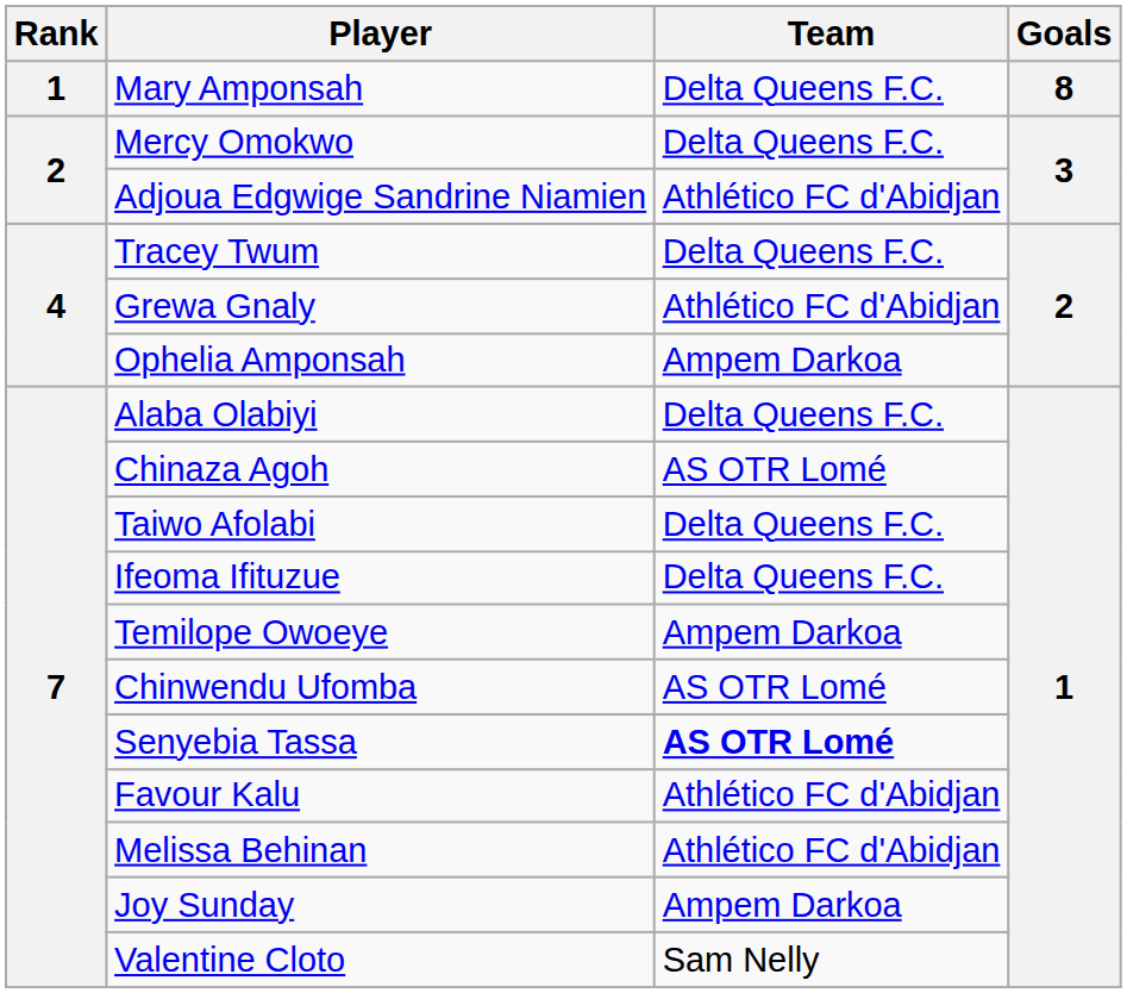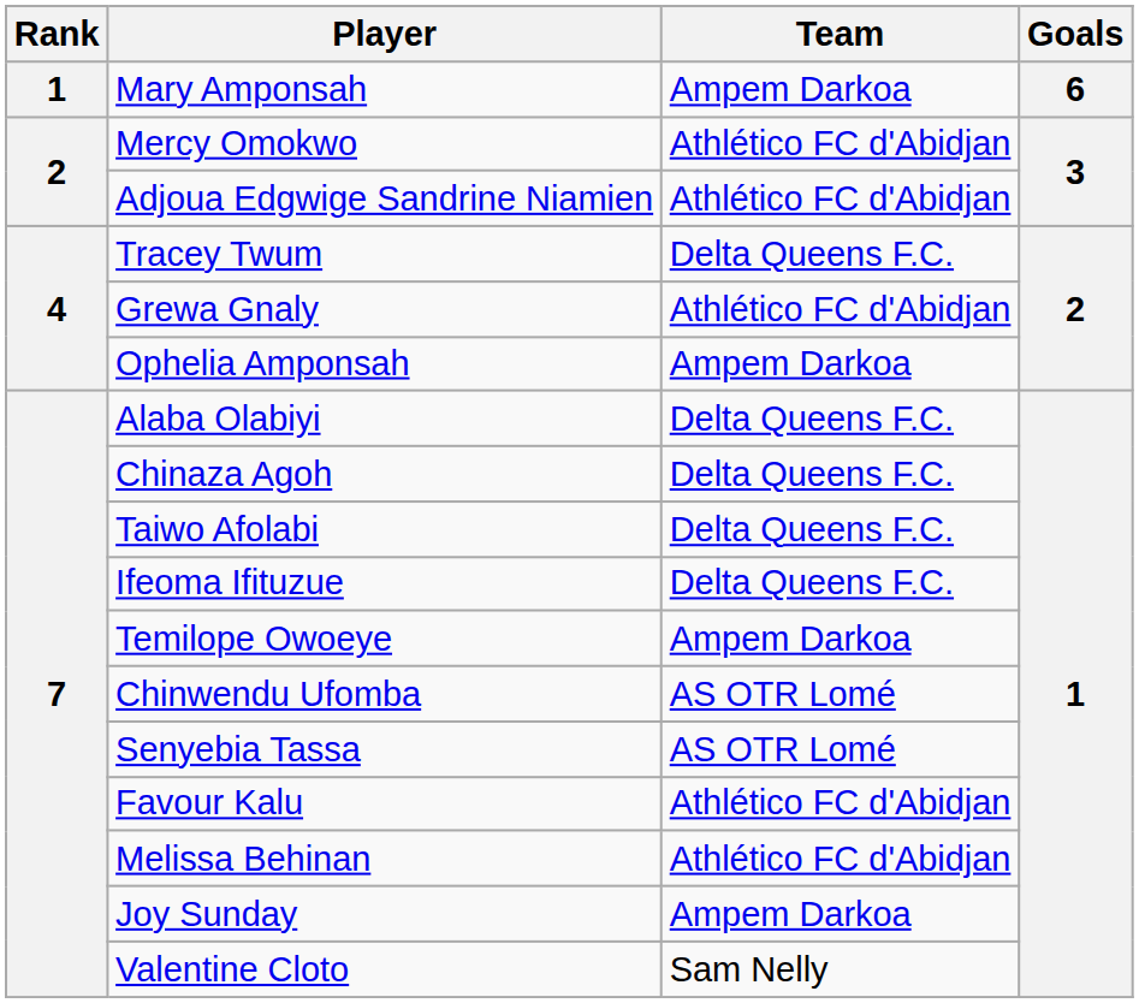Mary Amponsah | Team: Delta Queens F.C. -> Ampem Darkoa
Mary Amponsah | Goals: 8 -> 6
Mercy Omokwo | Team: Delta Queens F.C. -> Athlético FC d'Abidjan
Chinaza Agoh | Team: AS OTR Lomé -> Delta Queens F.C.
Senyebia Tassa | Team: bold -> normal
